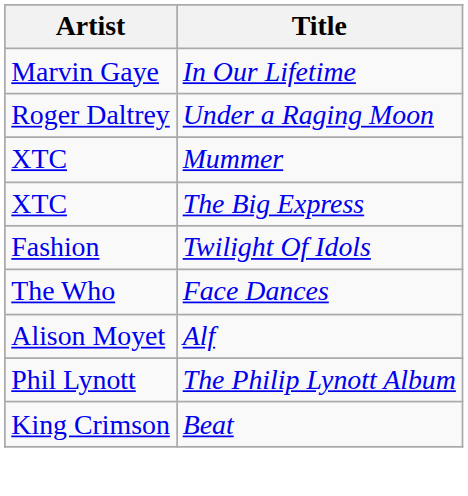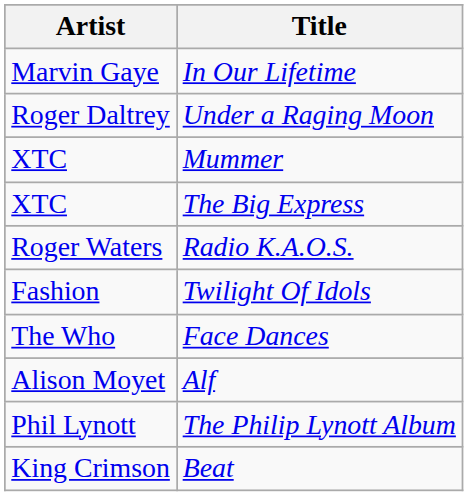+ row: Roger Waters | Radio K.A.O.S.
